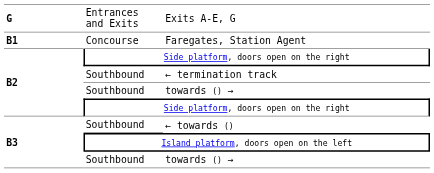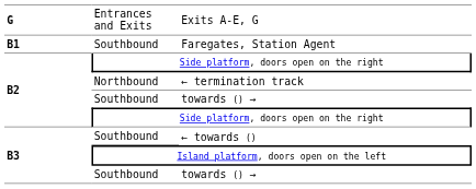Faregates, Station Agent | column 2: Concourse -> Southbound
← termination track | column 2: Southbound -> Northbound
